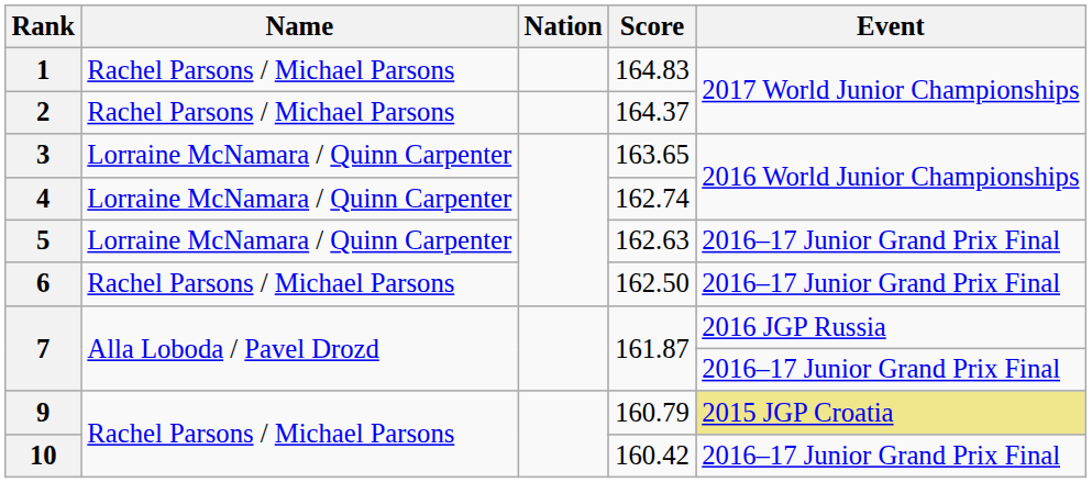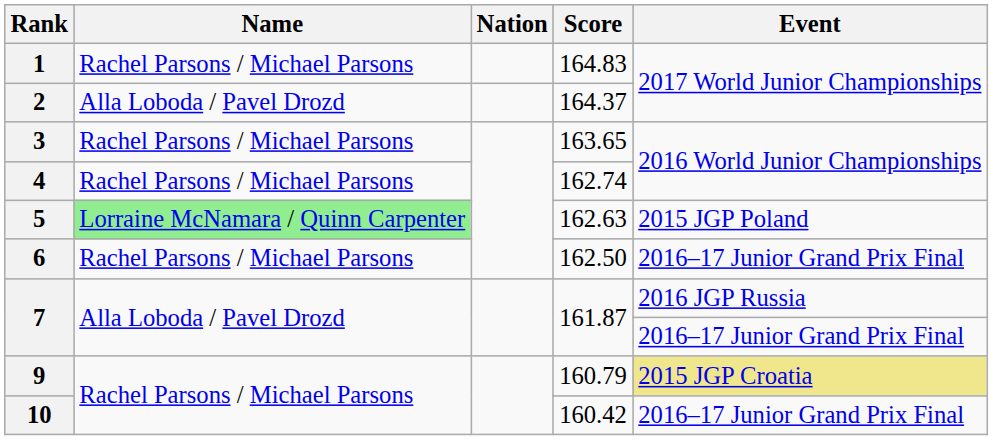2 | Name: Rachel Parsons / Michael Parsons -> Alla Loboda / Pavel Drozd
3 | Name: Lorraine McNamara / Quinn Carpenter -> Rachel Parsons / Michael Parsons
4 | Name: Lorraine McNamara / Quinn Carpenter -> Rachel Parsons / Michael Parsons
5 | Name: no background -> lightgreen background
5 | Event: 2016–17 Junior Grand Prix Final -> 2015 JGP Poland
